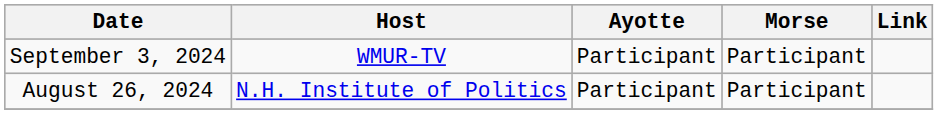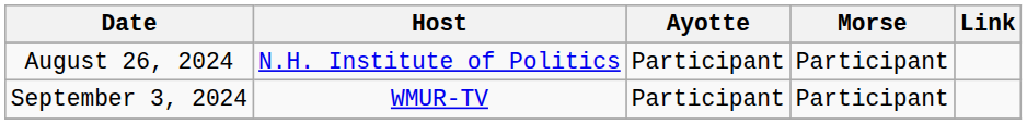rows swapped: August 26, 2024 <-> September 3, 2024
